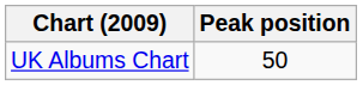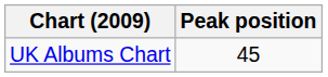UK Albums Chart | Peak position: 50 -> 45
